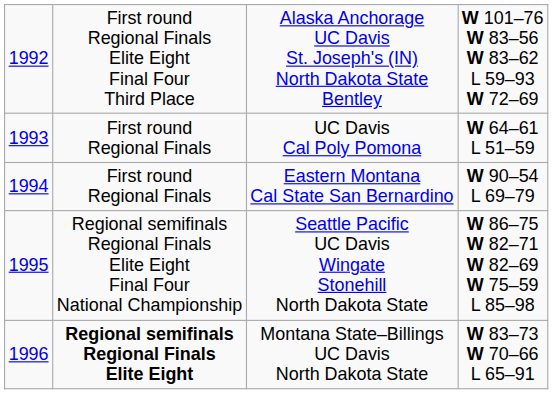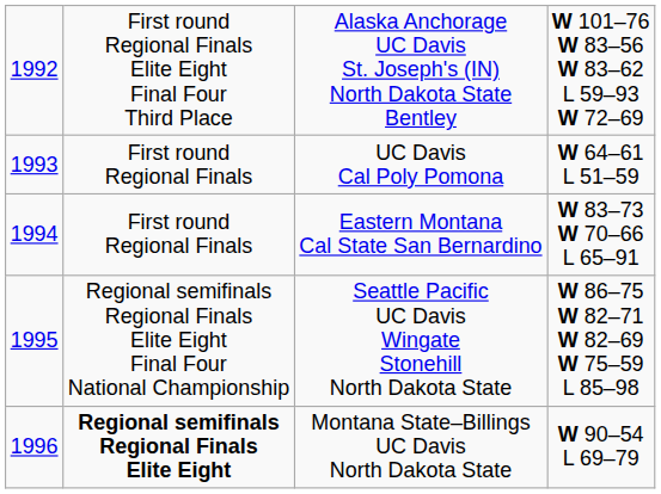Eastern Montana Cal State San Bernardino | column 4: W 90–54 L 69–79 -> W 83–73 W 70–66 L 65–91
Montana State–Billings UC Davis North Dakota State | column 4: W 83–73 W 70–66 L 65–91 -> W 90–54 L 69–79
